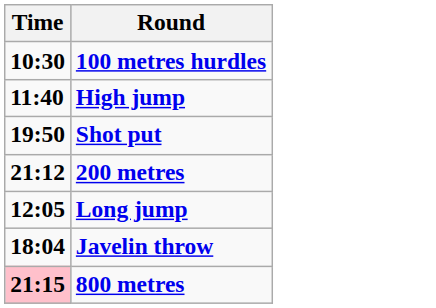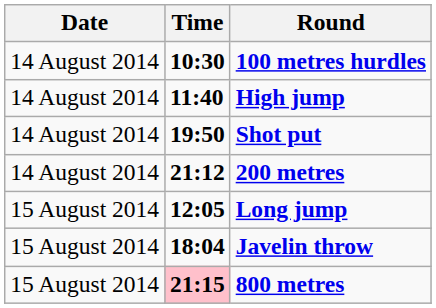+ column: Date | 14 August 2014 | 14 August 2014 | 14 August 2014 | 14 August 2014 | 15 August 2014 | 15 August 2014 | 15 August 2014
